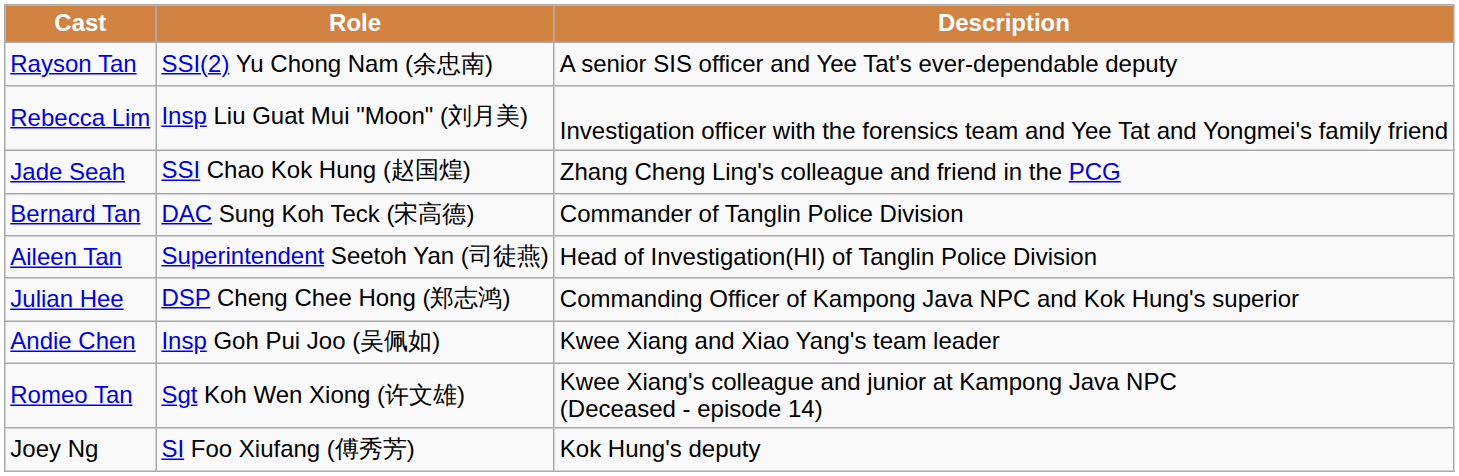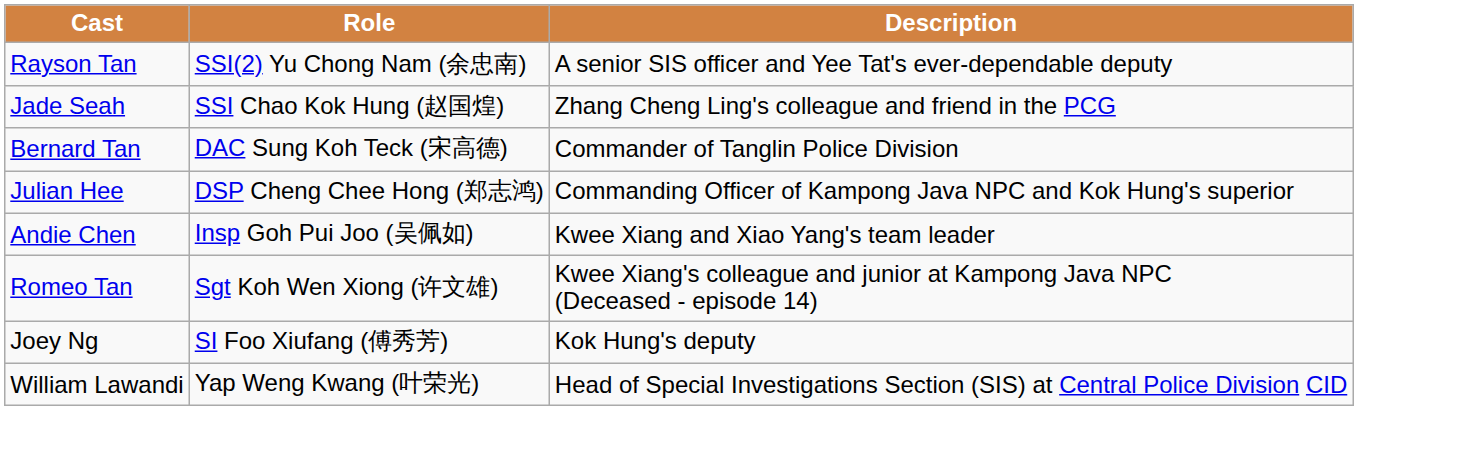- row: Rebecca Lim | Insp Liu Guat Mui "Moon" (刘月美) | Investigation officer with the forensics team and Yee Tat and Yongmei's family friend
- row: Aileen Tan | Superintendent Seetoh Yan (司徒燕) | Head of Investigation(HI) of Tanglin Police Division
+ row: William Lawandi | Yap Weng Kwang (叶荣光) | Head of Special Investigations Section (SIS) at Central Police Division CID
